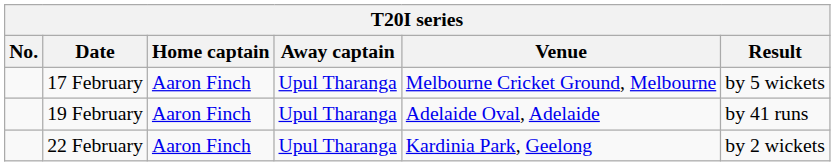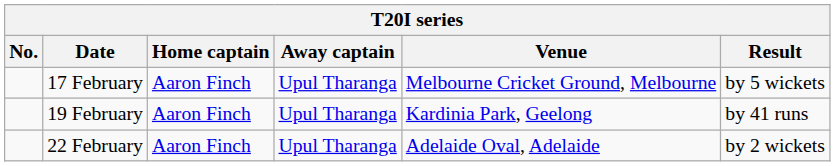19 February | Venue: Adelaide Oval, Adelaide -> Kardinia Park, Geelong
22 February | Venue: Kardinia Park, Geelong -> Adelaide Oval, Adelaide
